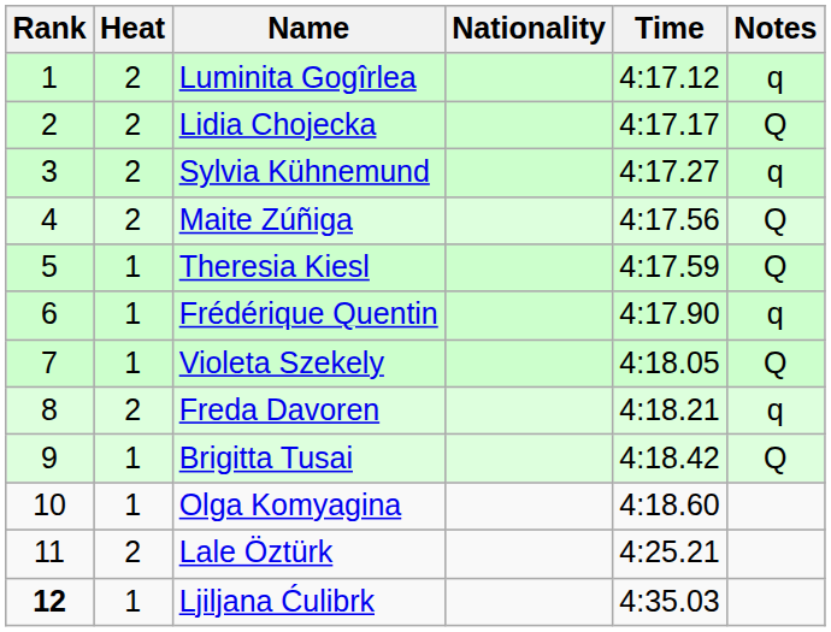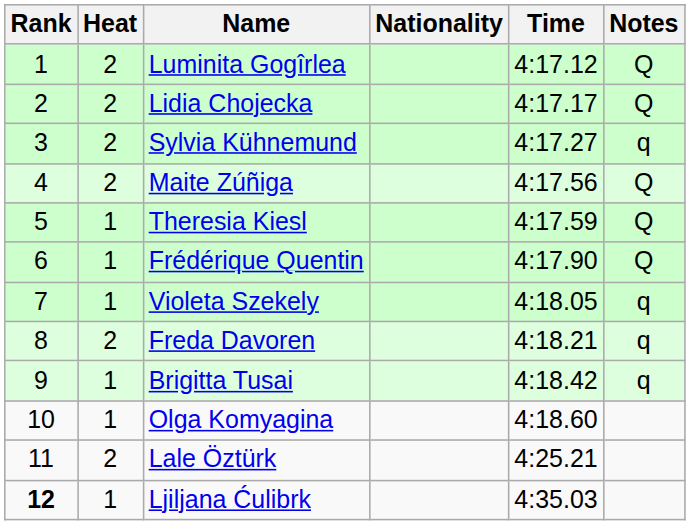Luminita Gogîrlea | Notes: q -> Q
Frédérique Quentin | Notes: q -> Q
Violeta Szekely | Notes: Q -> q
Brigitta Tusai | Notes: Q -> q
